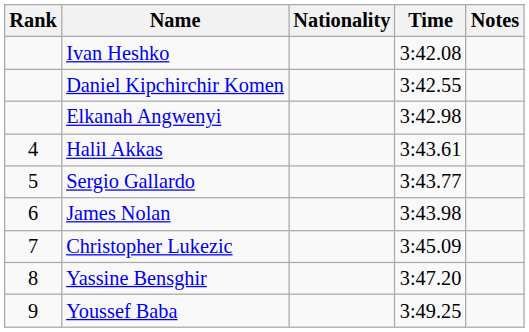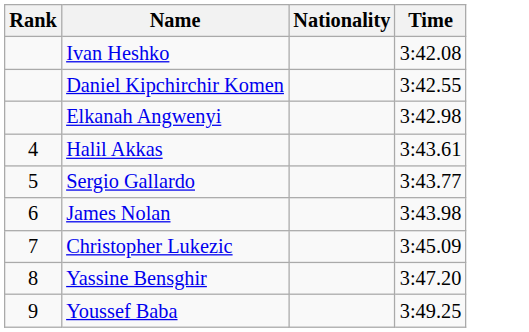- column: Notes
